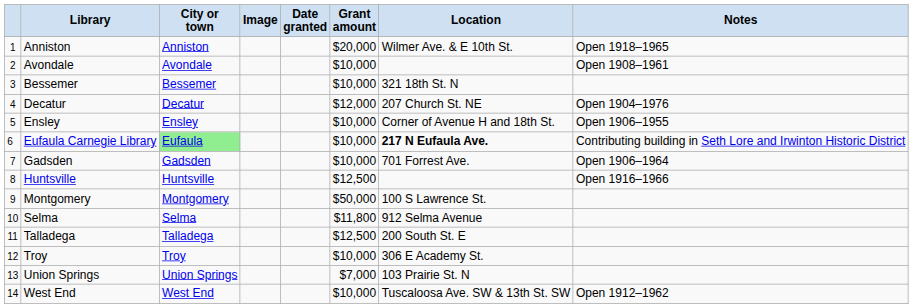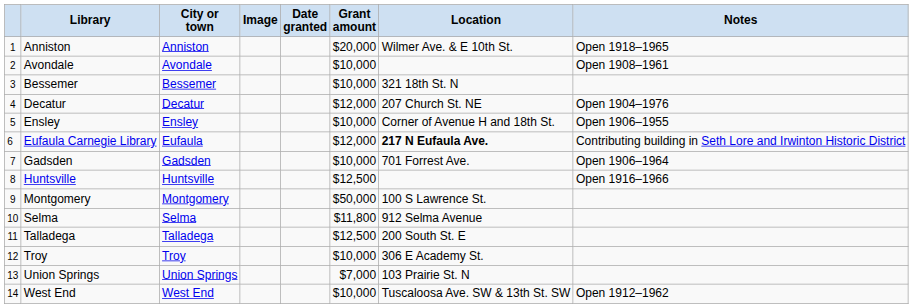Eufaula Carnegie Library | City or town: lightgreen background -> no background
Eufaula Carnegie Library | Grant amount: $10,000 -> $12,000
